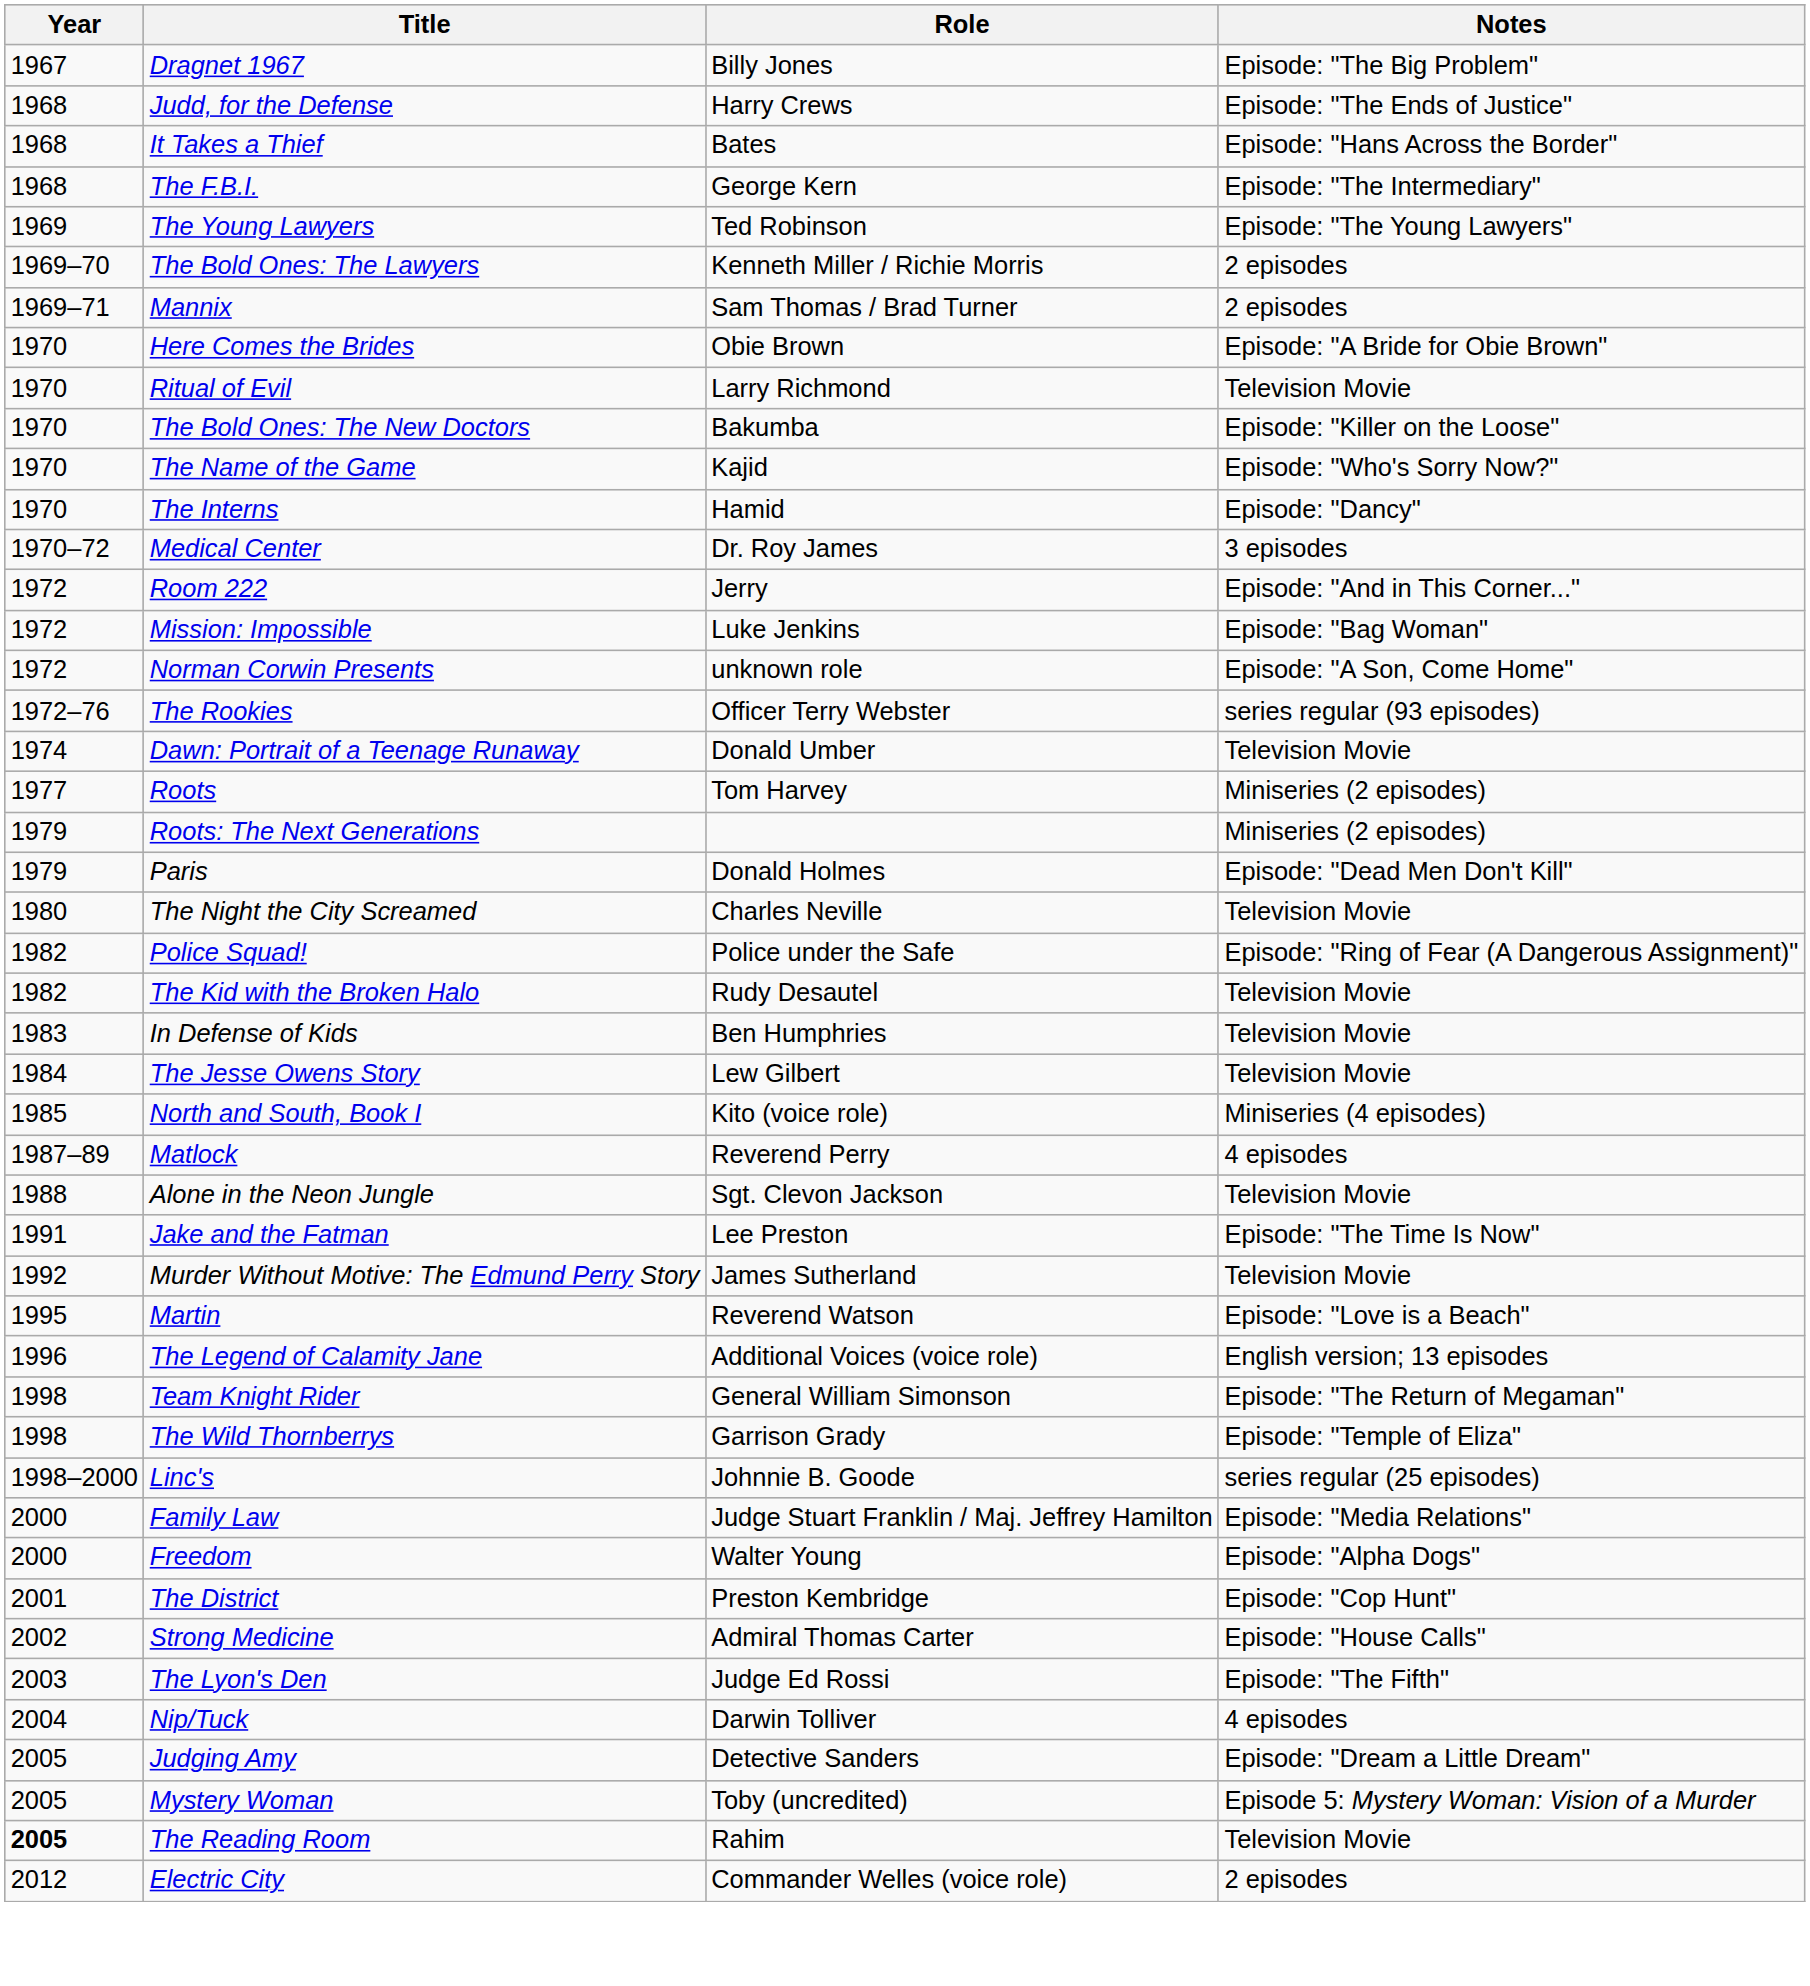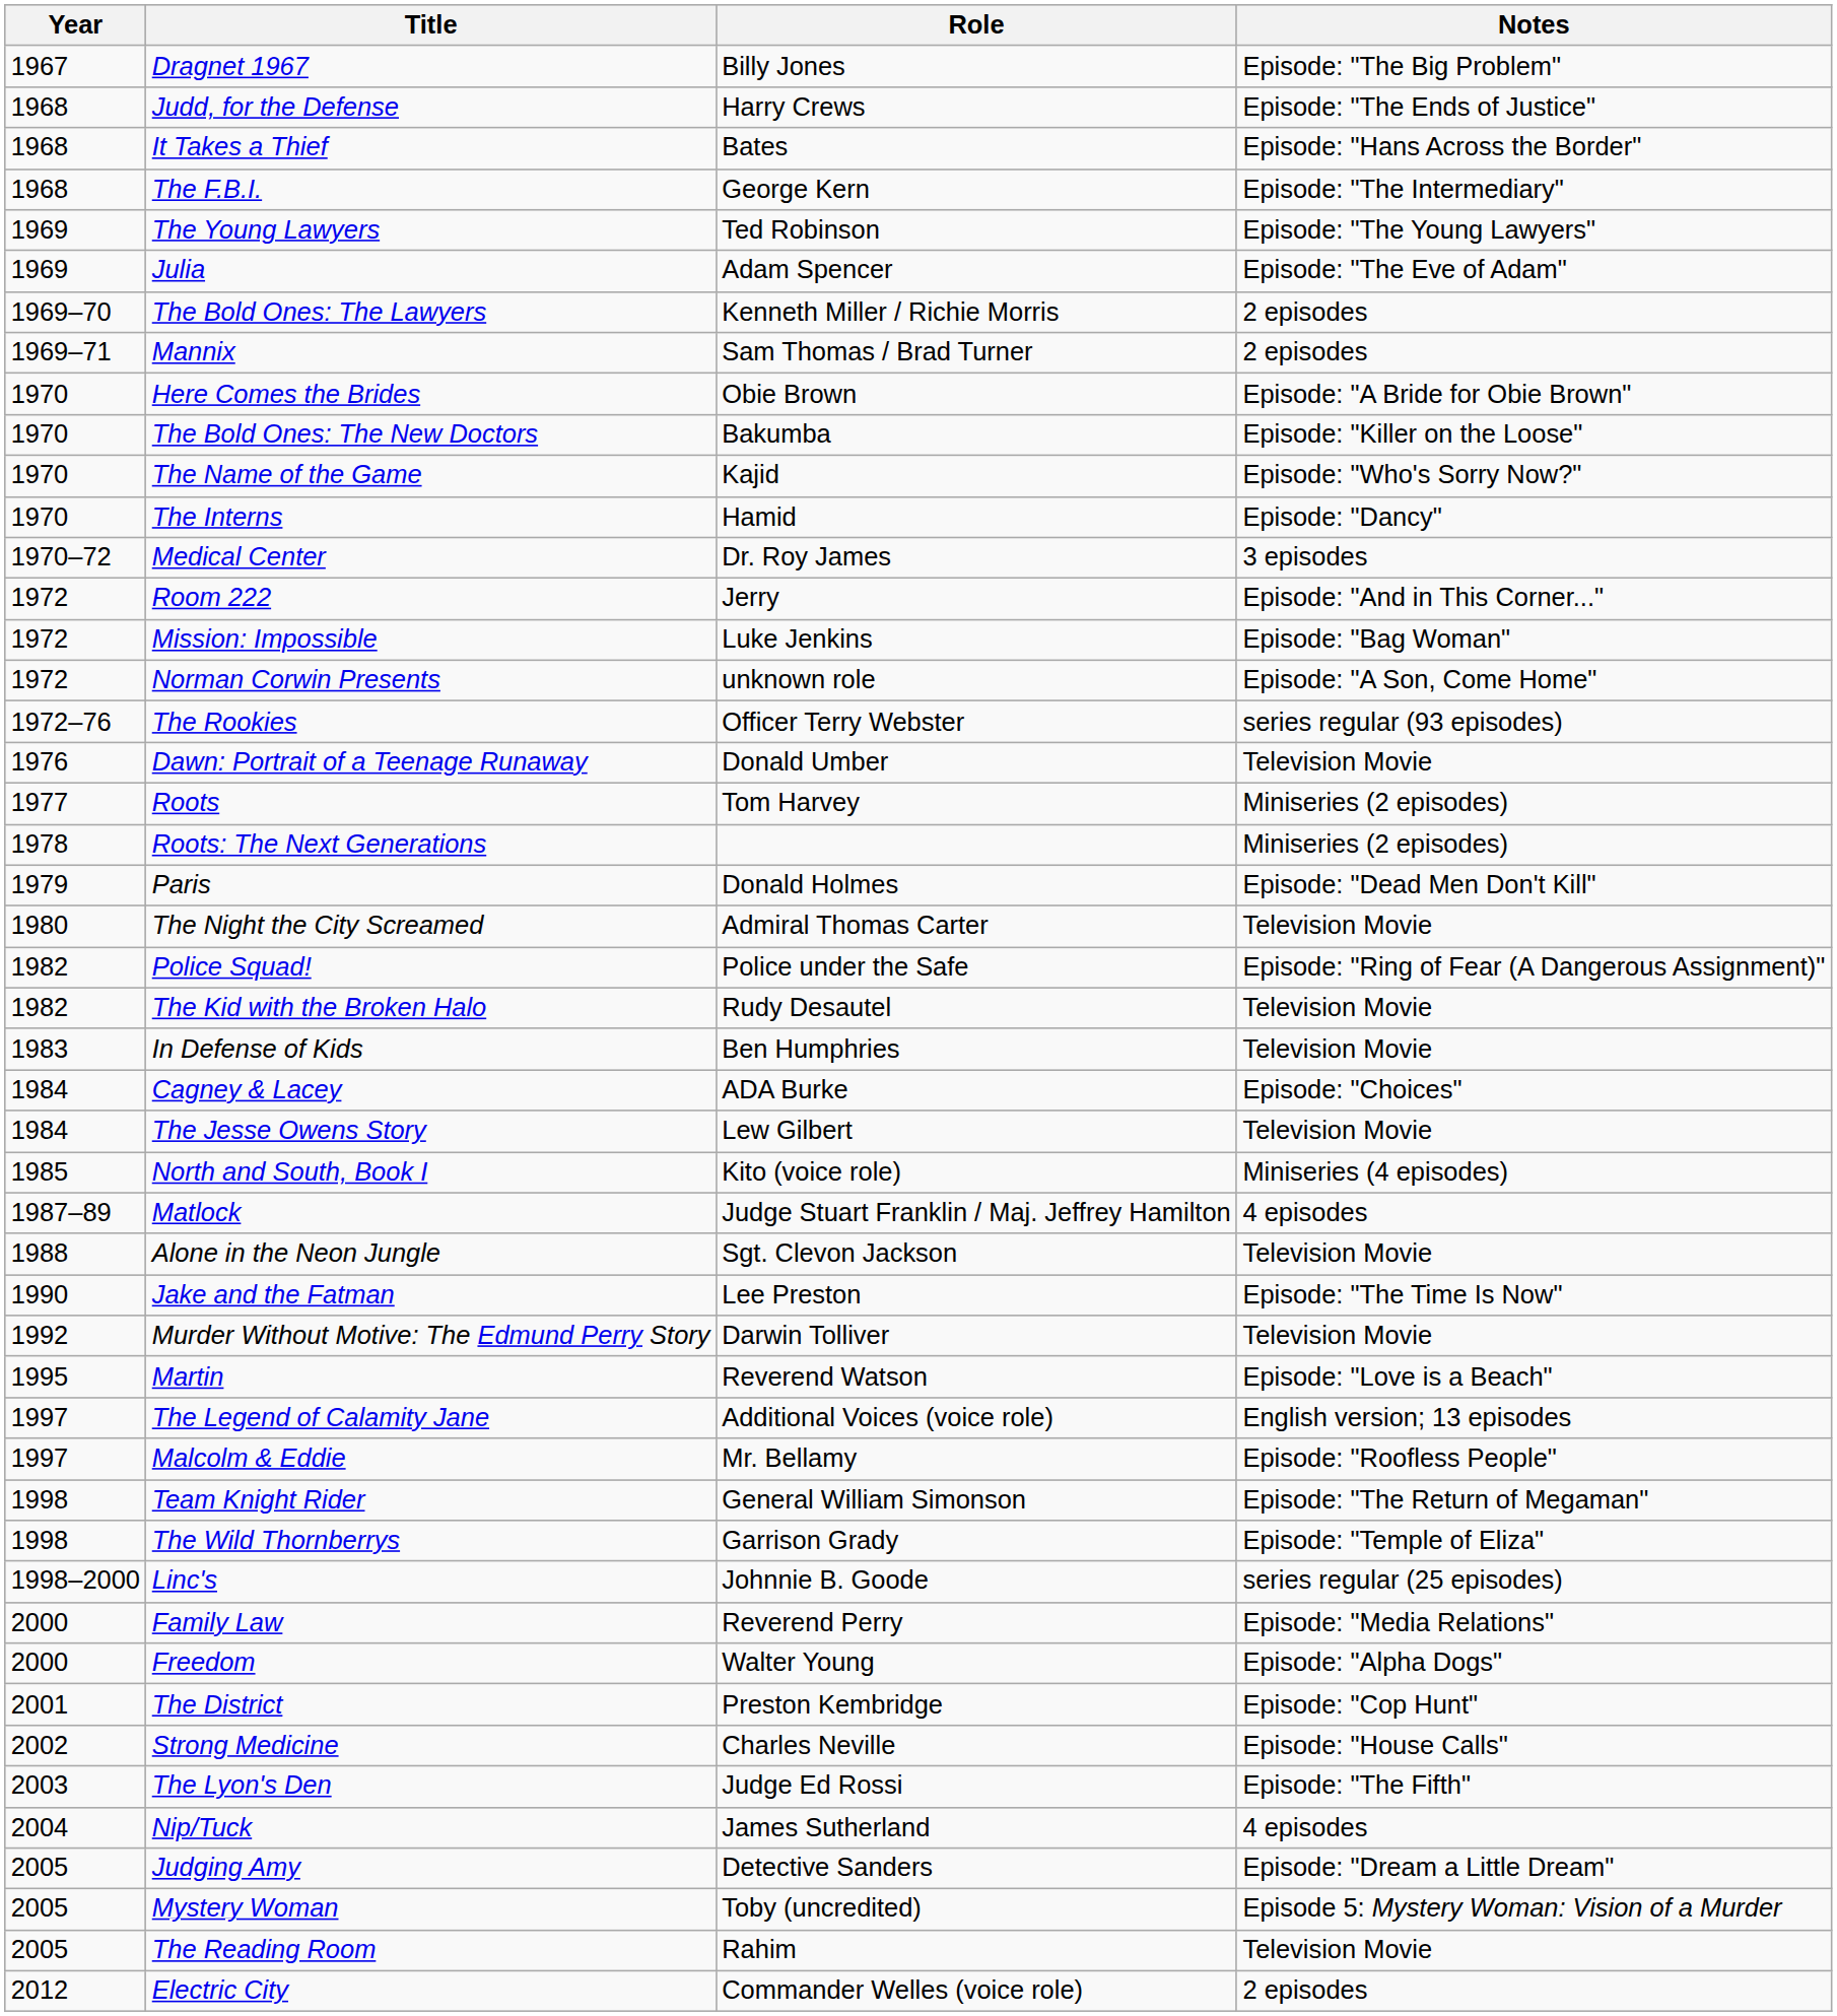+ row: 1969 | Julia | Adam Spencer | Episode: "The Eve of Adam"
- row: 1970 | Ritual of Evil | Larry Richmond | Television Movie
Dawn: Portrait of a Teenage Runaway | Year: 1974 -> 1976
Roots: The Next Generations | Year: 1979 -> 1978
The Night the City Screamed | Role: Charles Neville -> Admiral Thomas Carter
+ row: 1984 | Cagney & Lacey | ADA Burke | Episode: "Choices"
Matlock | Role: Reverend Perry -> Judge Stuart Franklin / Maj. Jeffrey Hamilton
Jake and the Fatman | Year: 1991 -> 1990
Murder Without Motive: The Edmund Perry Story | Role: James Sutherland -> Darwin Tolliver
The Legend of Calamity Jane | Year: 1996 -> 1997
+ row: 1997 | Malcolm & Eddie | Mr. Bellamy | Episode: "Roofless People"
Family Law | Role: Judge Stuart Franklin / Maj. Jeffrey Hamilton -> Reverend Perry
Strong Medicine | Role: Admiral Thomas Carter -> Charles Neville
Nip/Tuck | Role: Darwin Tolliver -> James Sutherland
The Reading Room | Year: bold -> normal
